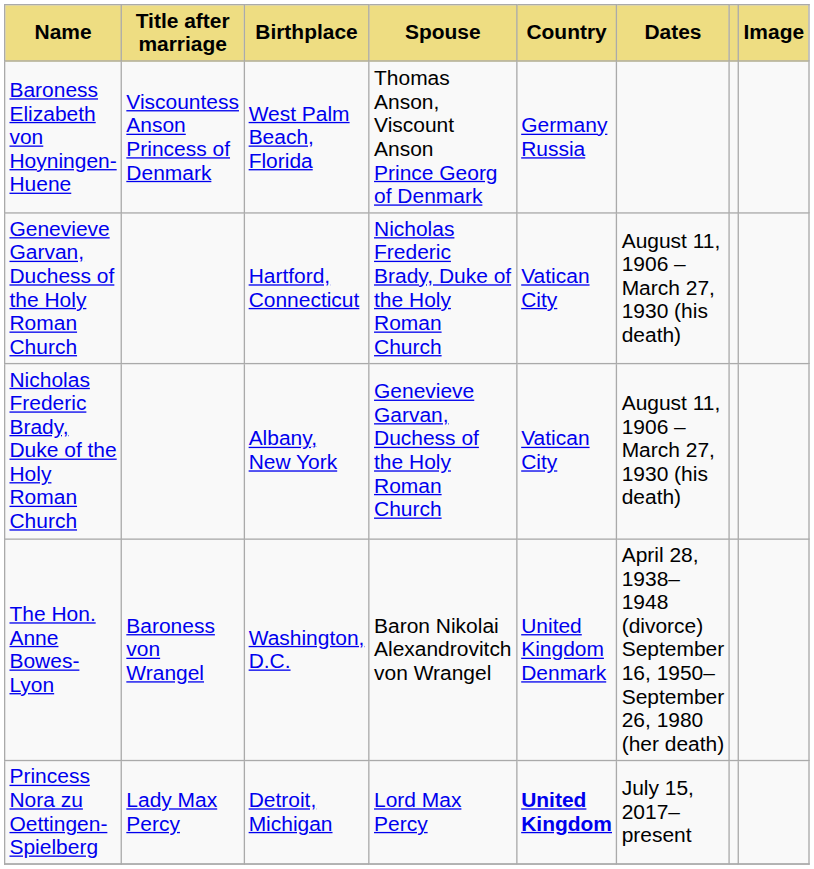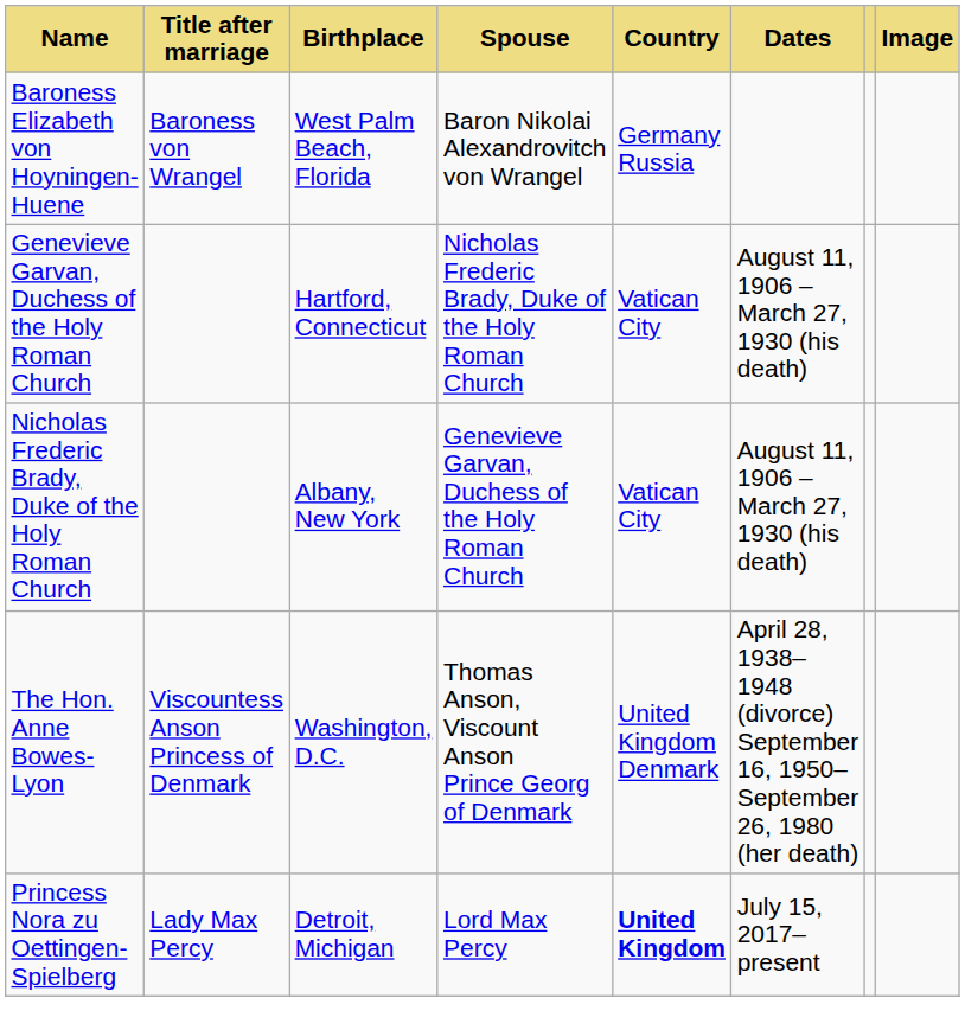Baroness Elizabeth von Hoyningen-Huene | Title after marriage: Viscountess Anson Princess of Denmark -> Baroness von Wrangel
Baroness Elizabeth von Hoyningen-Huene | Spouse: Thomas Anson, Viscount Anson Prince Georg of Denmark -> Baron Nikolai Alexandrovitch von Wrangel
The Hon. Anne Bowes-Lyon | Title after marriage: Baroness von Wrangel -> Viscountess Anson Princess of Denmark
The Hon. Anne Bowes-Lyon | Spouse: Baron Nikolai Alexandrovitch von Wrangel -> Thomas Anson, Viscount Anson Prince Georg of Denmark
